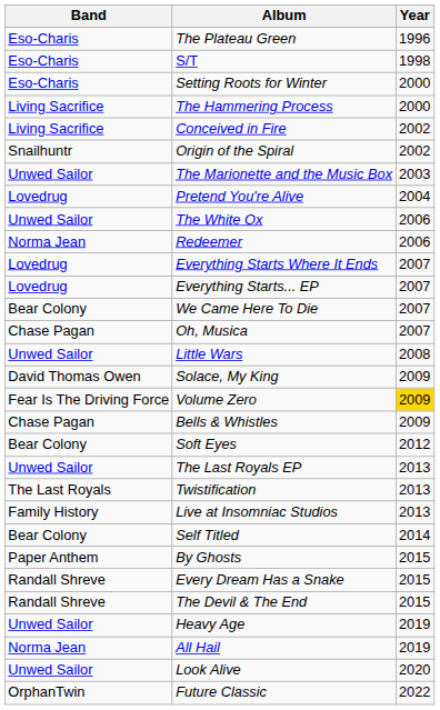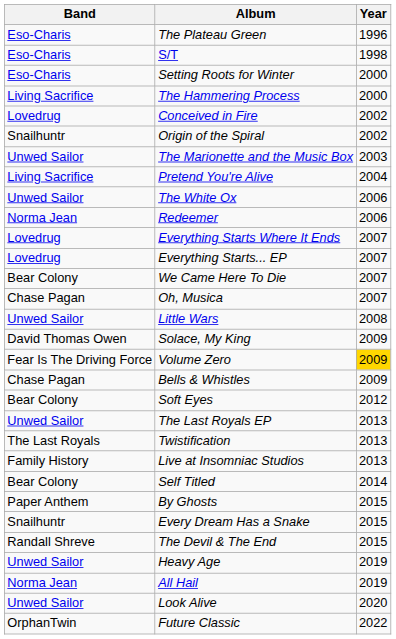Conceived in Fire | Band: Living Sacrifice -> Lovedrug
Pretend You're Alive | Band: Lovedrug -> Living Sacrifice
Every Dream Has a Snake | Band: Randall Shreve -> Snailhuntr
